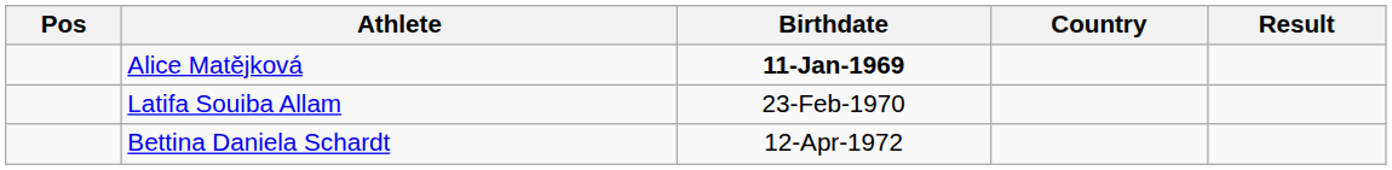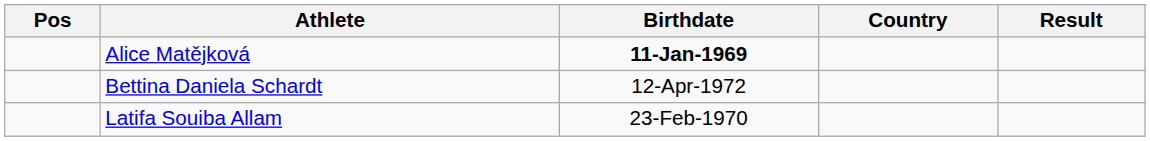rows swapped: Latifa Souiba Allam <-> Bettina Daniela Schardt
